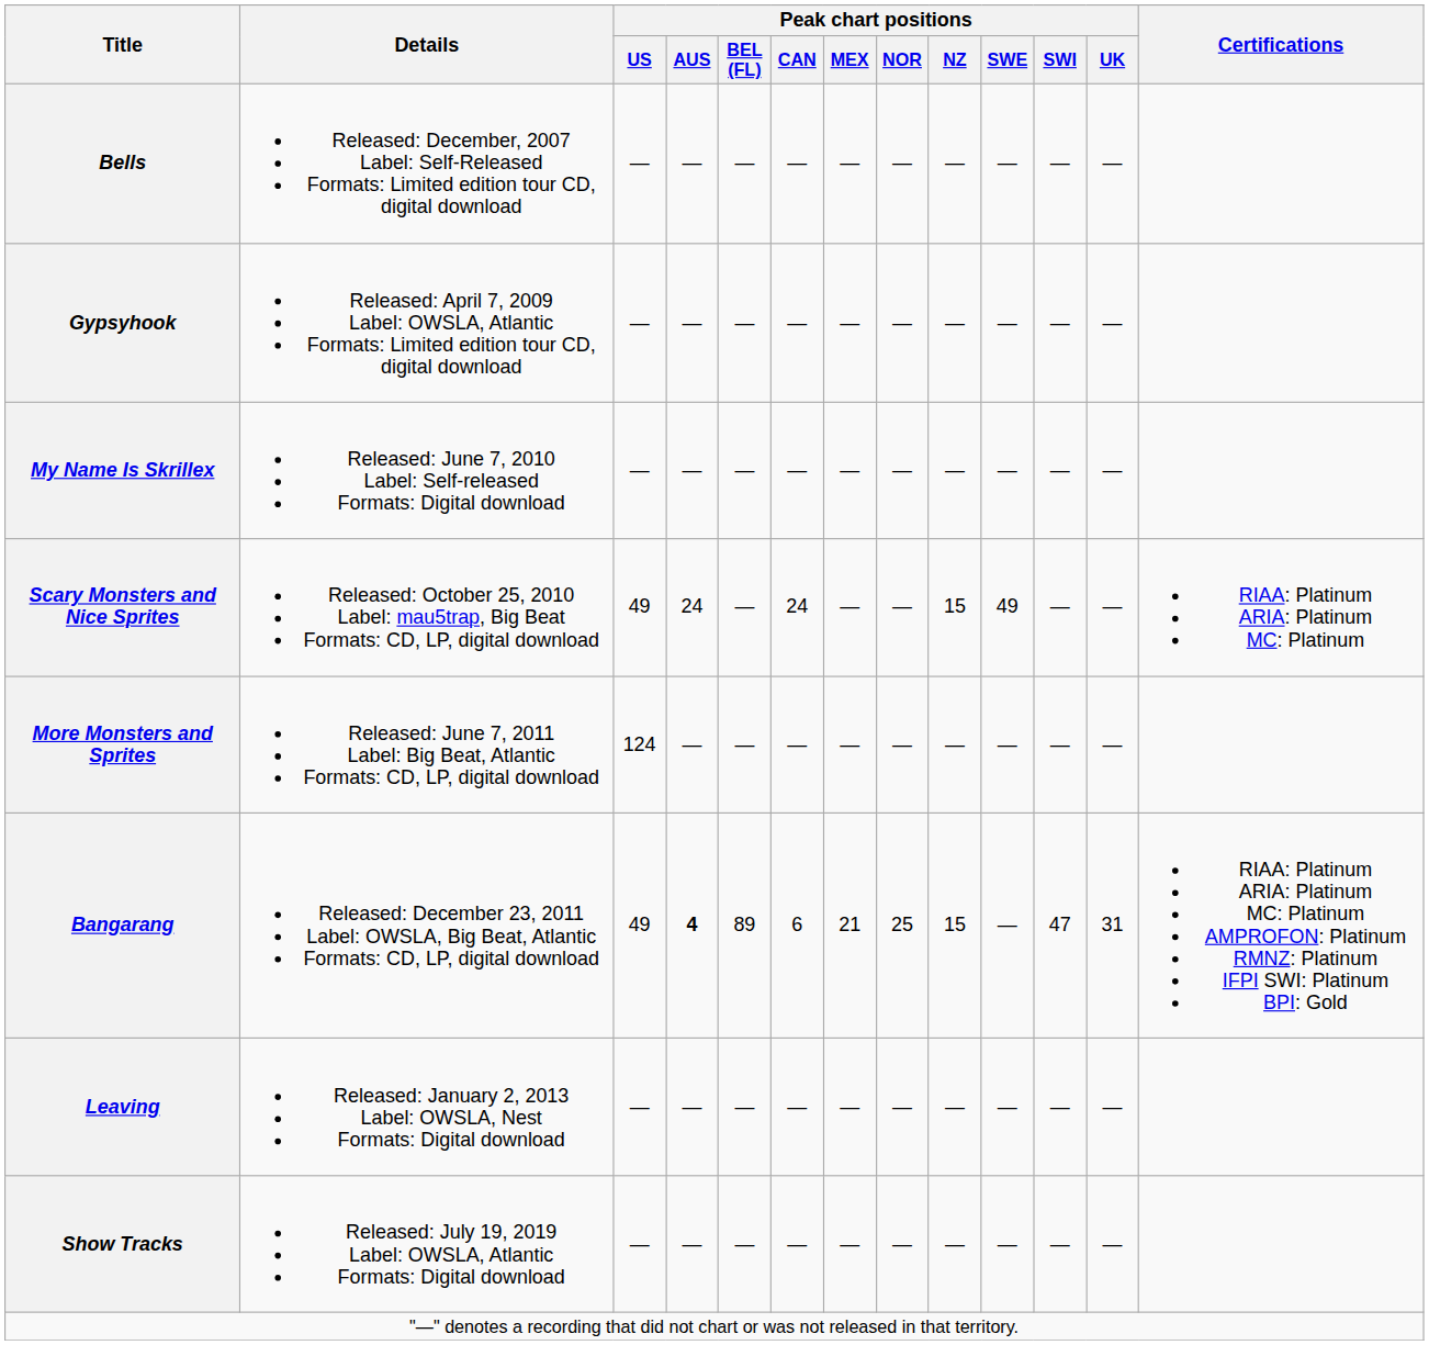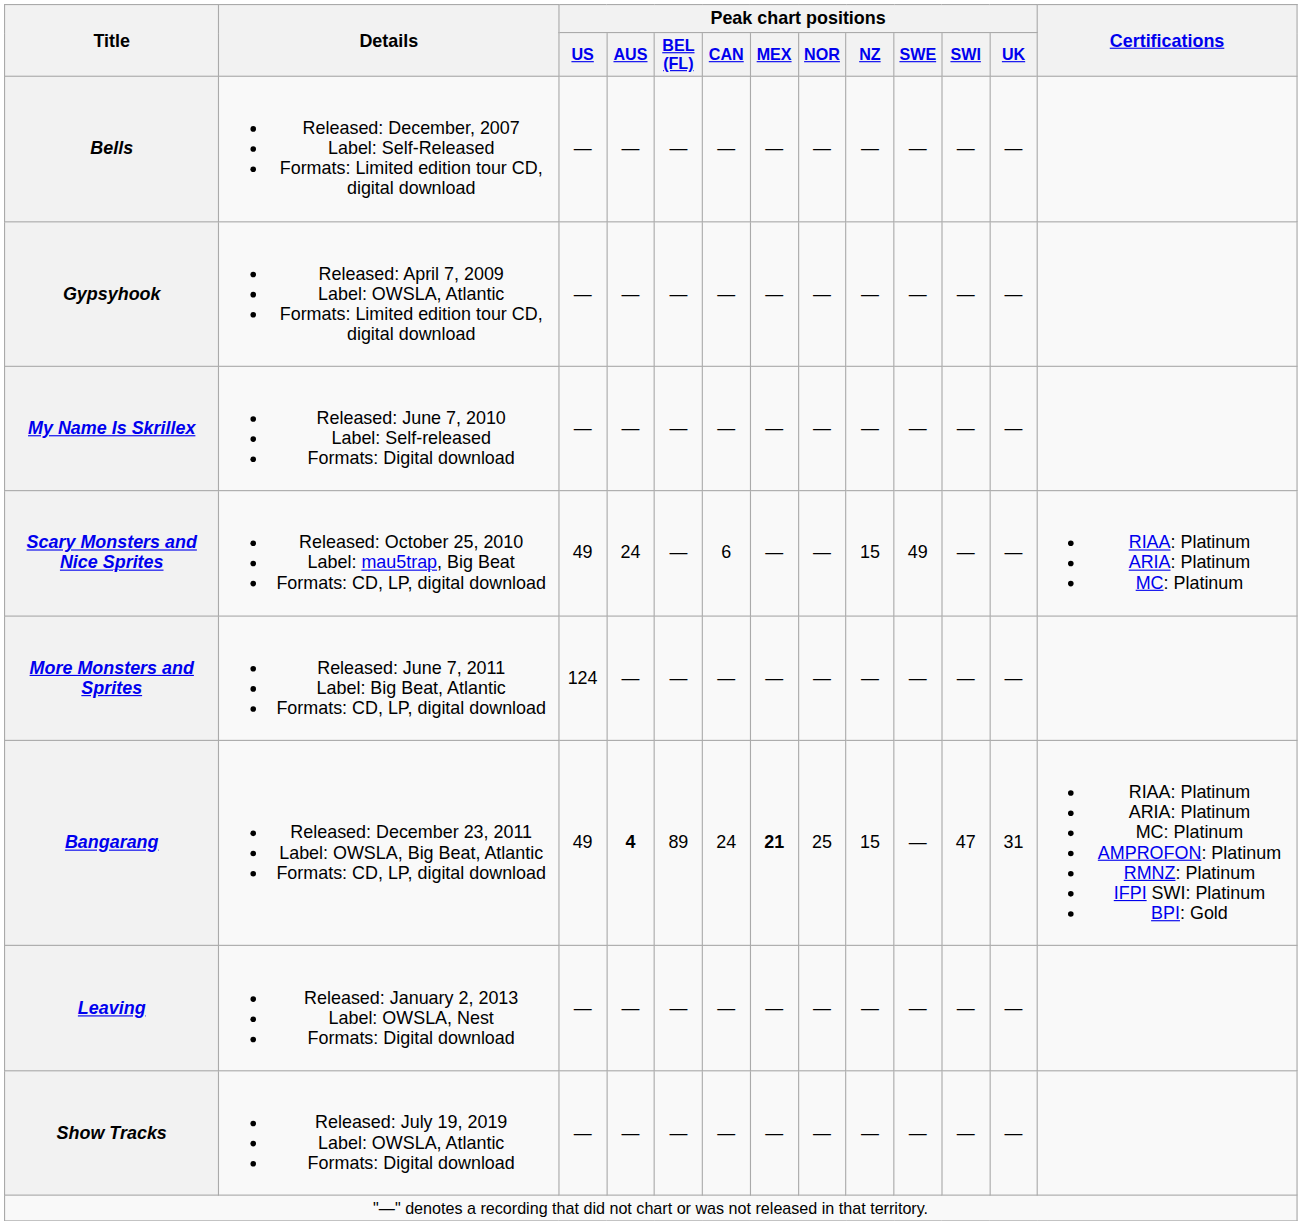Scary Monsters and Nice Sprites | Peak chart positions / CAN: 24 -> 6
Bangarang | Peak chart positions / CAN: 6 -> 24
Bangarang | Peak chart positions / MEX: normal -> bold
